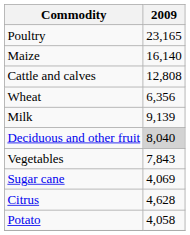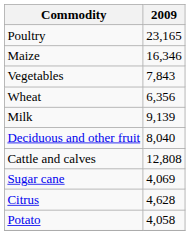Maize | 2009: 16,140 -> 16,346
rows swapped: Cattle and calves <-> Vegetables
Deciduous and other fruit | 2009: lightgrey background -> no background
